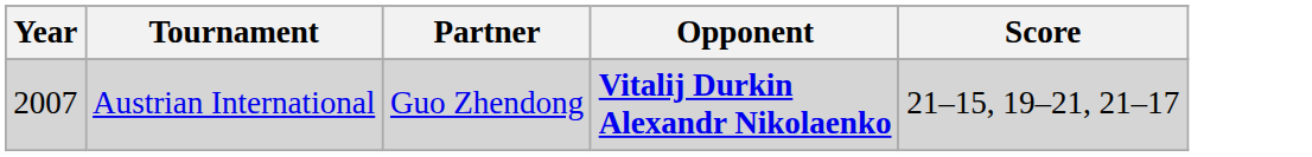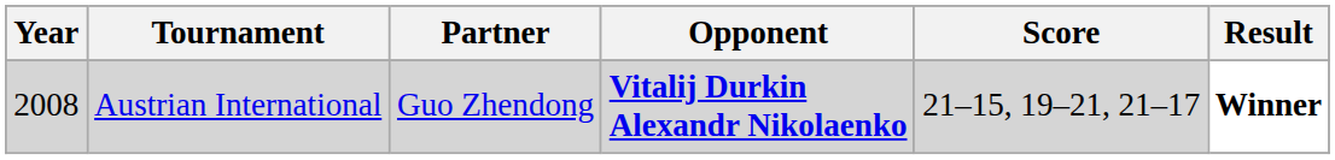+ column: Result | Winner
Austrian International | Year: 2007 -> 2008
